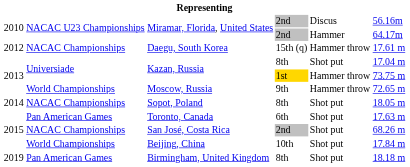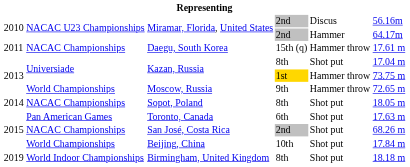Daegu, South Korea | column 1: 2012 -> 2011
Birmingham, United Kingdom | column 2: Pan American Games -> World Indoor Championships
